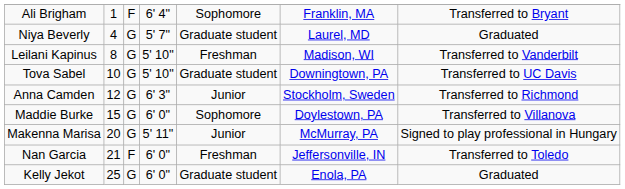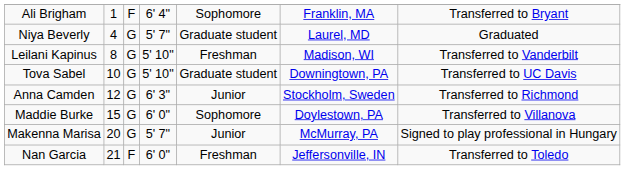Makenna Marisa | column 4: 5' 11" -> 5' 7"
- row: Kelly Jekot | 25 | G | 6' 0" | Graduate student | Enola, PA | Graduated
